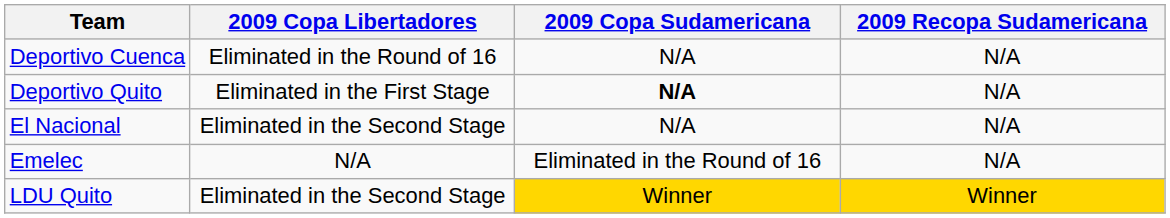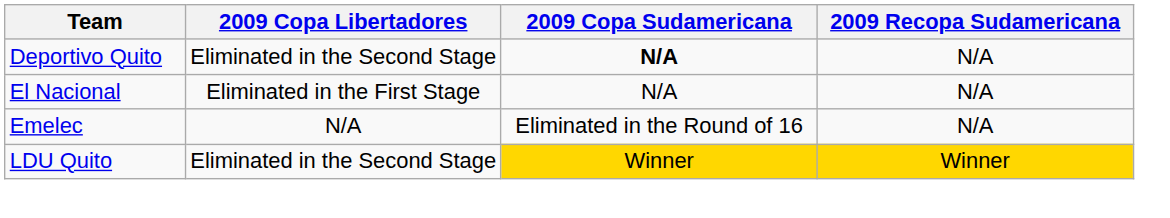- row: Deportivo Cuenca | Eliminated in the Round of 16 | N/A | N/A
Deportivo Quito | 2009 Copa Libertadores: Eliminated in the First Stage -> Eliminated in the Second Stage
El Nacional | 2009 Copa Libertadores: Eliminated in the Second Stage -> Eliminated in the First Stage
